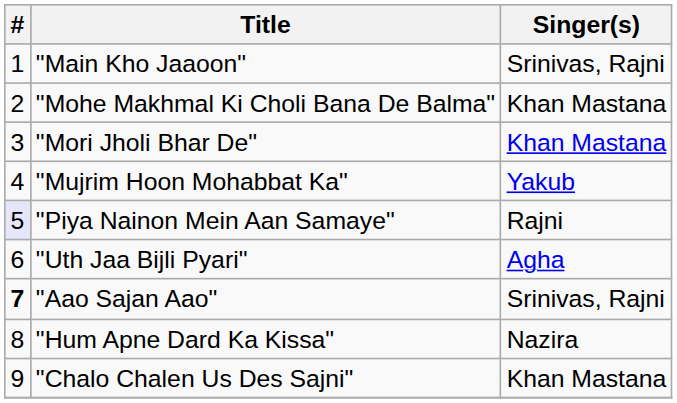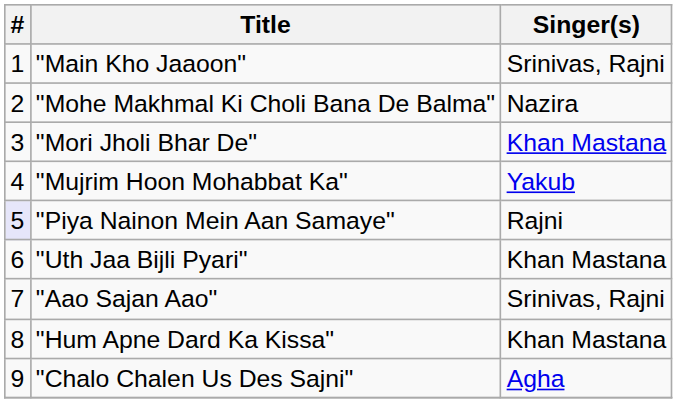"Mohe Makhmal Ki Choli Bana De Balma" | Singer(s): Khan Mastana -> Nazira
"Uth Jaa Bijli Pyari" | Singer(s): Agha -> Khan Mastana
"Aao Sajan Aao" | #: bold -> normal
"Hum Apne Dard Ka Kissa" | Singer(s): Nazira -> Khan Mastana
"Chalo Chalen Us Des Sajni" | Singer(s): Khan Mastana -> Agha
